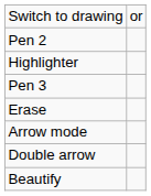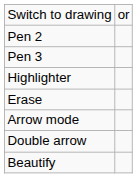rows swapped: Pen 3 <-> Highlighter
